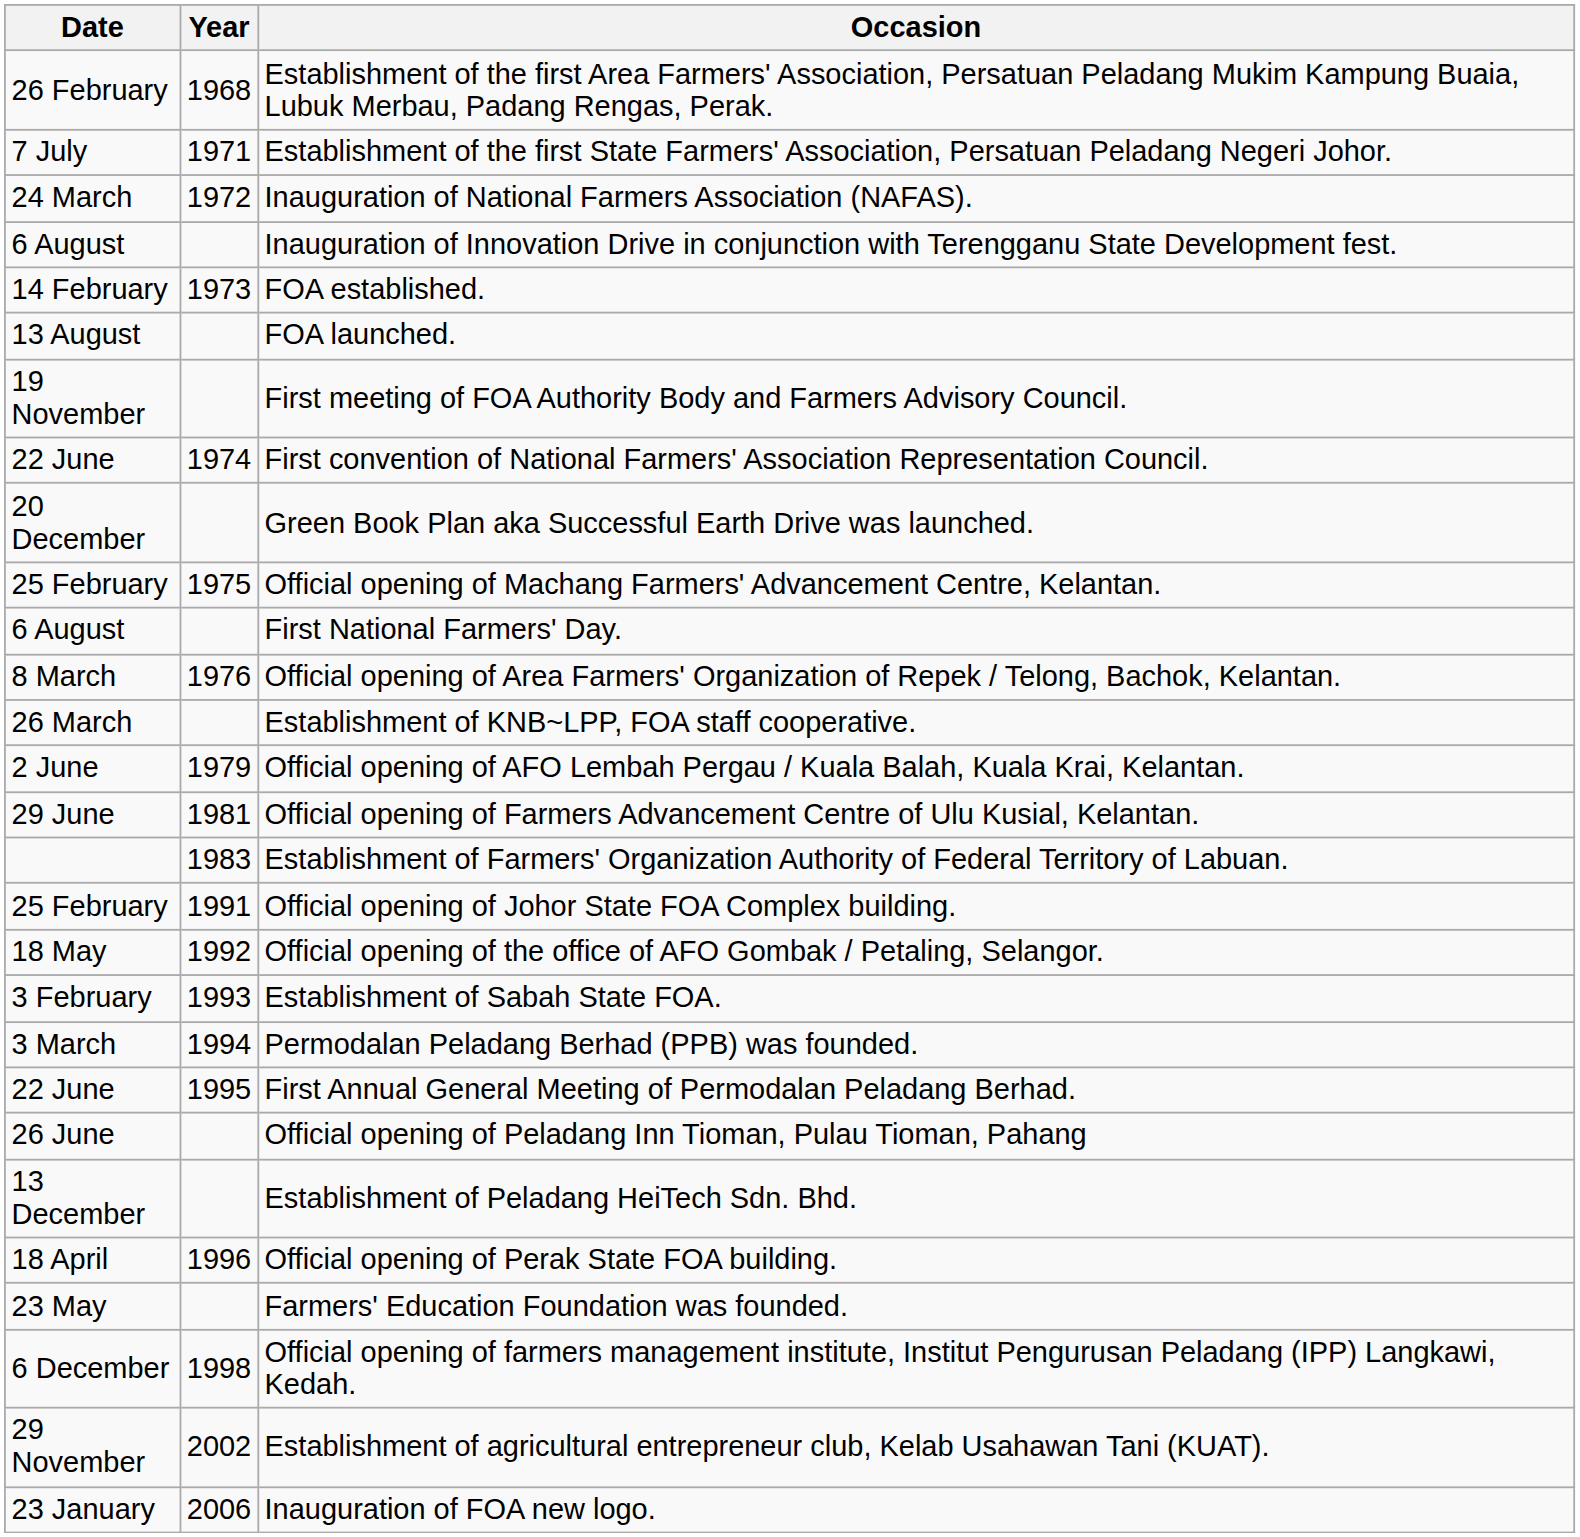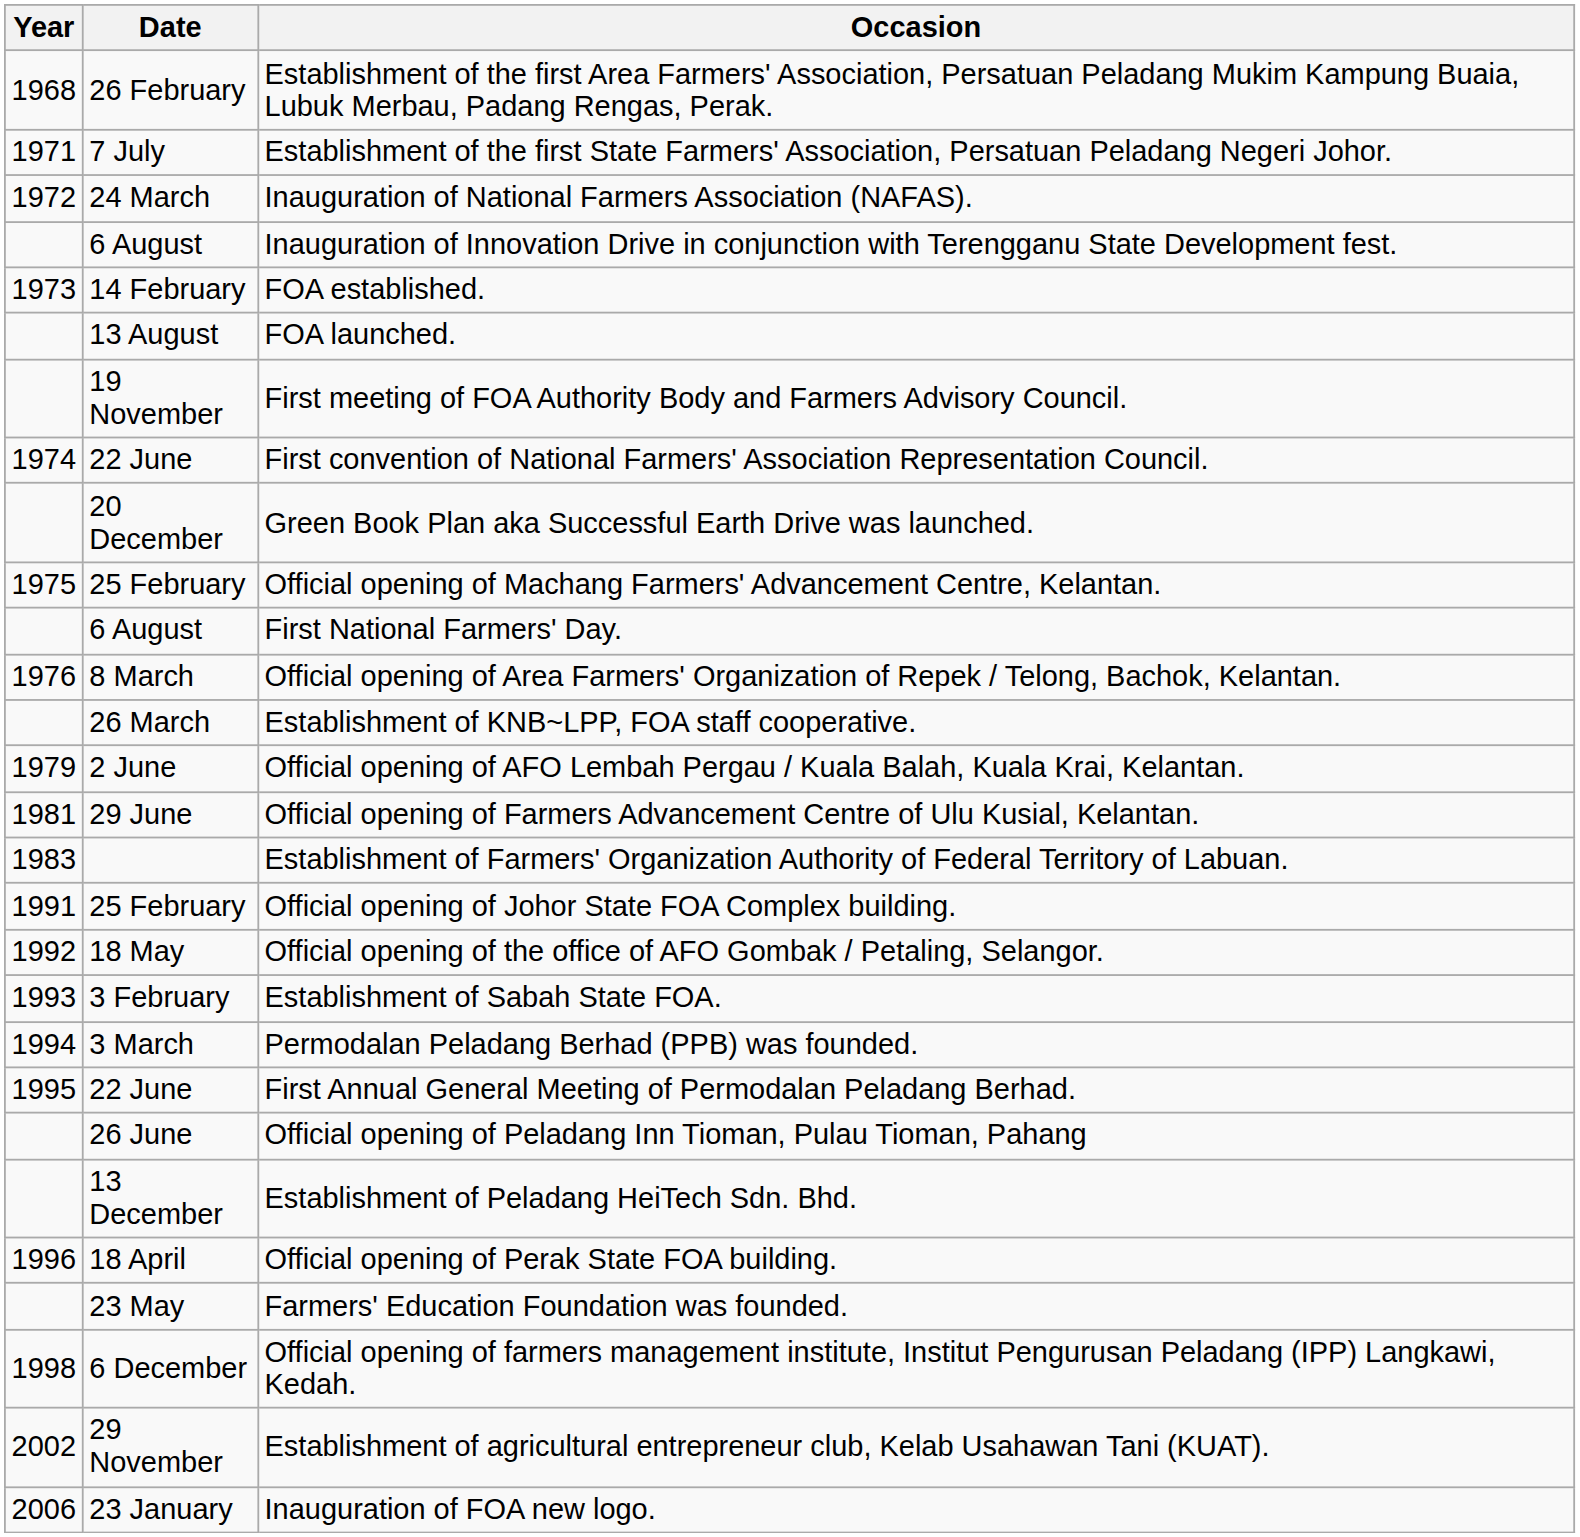columns swapped: Year <-> Date
